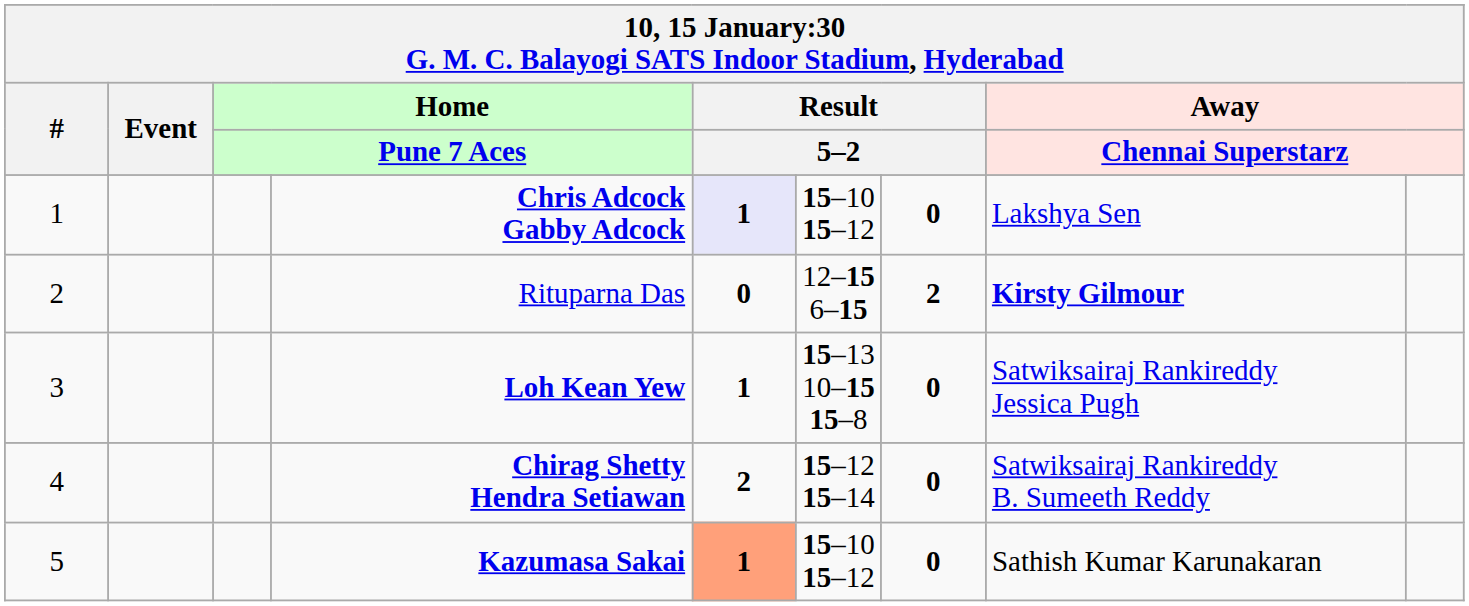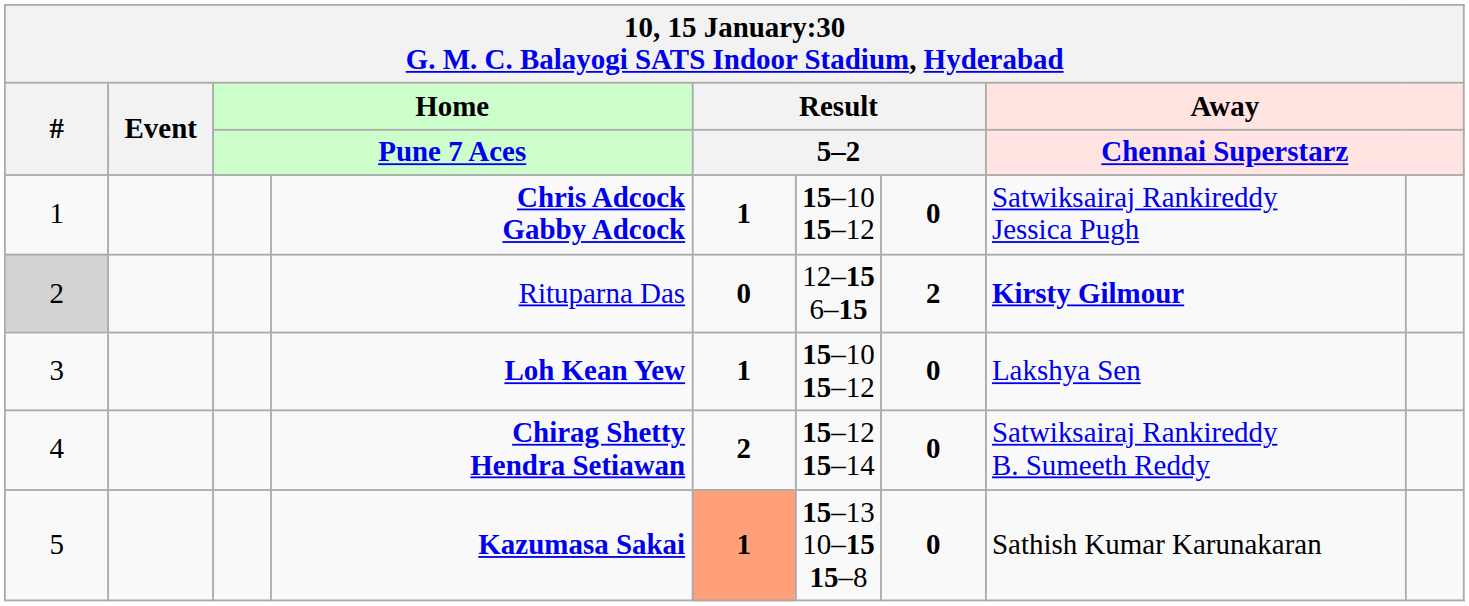Chris Adcock Gabby Adcock | column 5: lavender background -> no background
Chris Adcock Gabby Adcock | column 8: Lakshya Sen -> Satwiksairaj Rankireddy Jessica Pugh
Rituparna Das | #: no background -> lightgrey background
Loh Kean Yew | column 6: 15–13 10–15 15–8 -> 15–10 15–12
Loh Kean Yew | column 8: Satwiksairaj Rankireddy Jessica Pugh -> Lakshya Sen
Kazumasa Sakai | column 6: 15–10 15–12 -> 15–13 10–15 15–8
